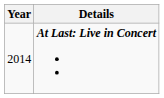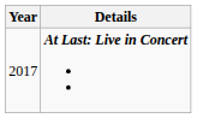At Last: Live in Concert | Year: 2014 -> 2017
